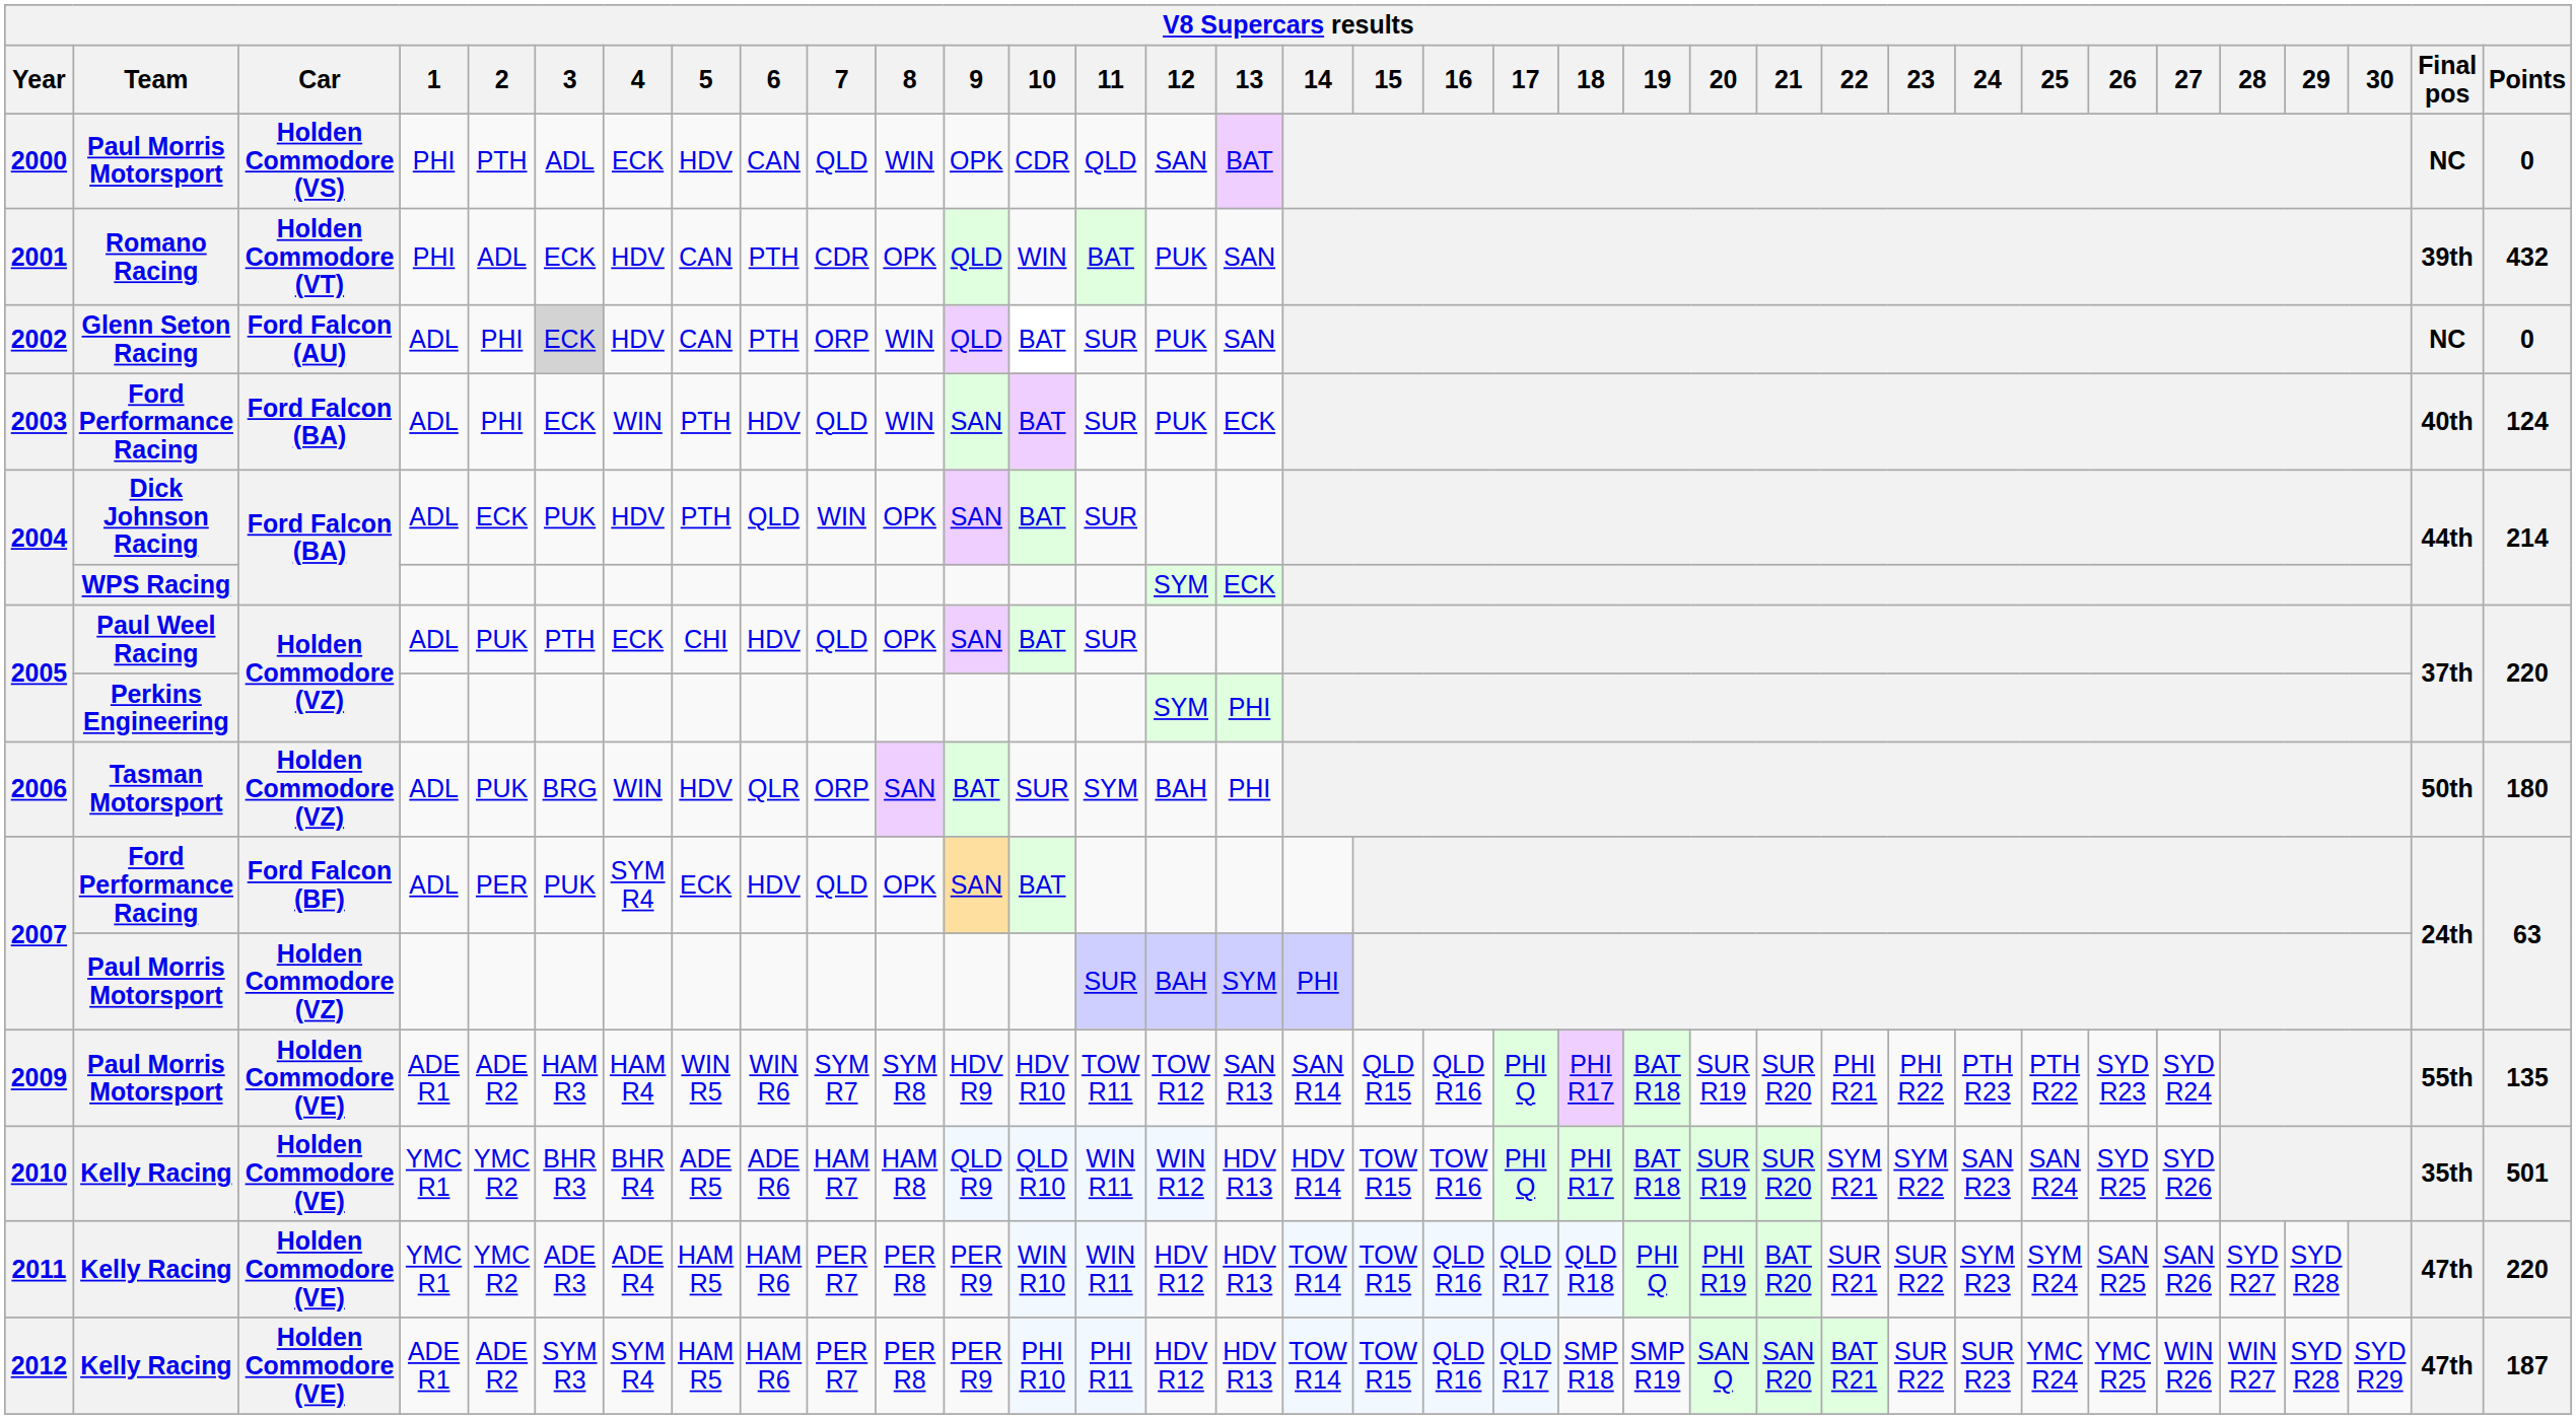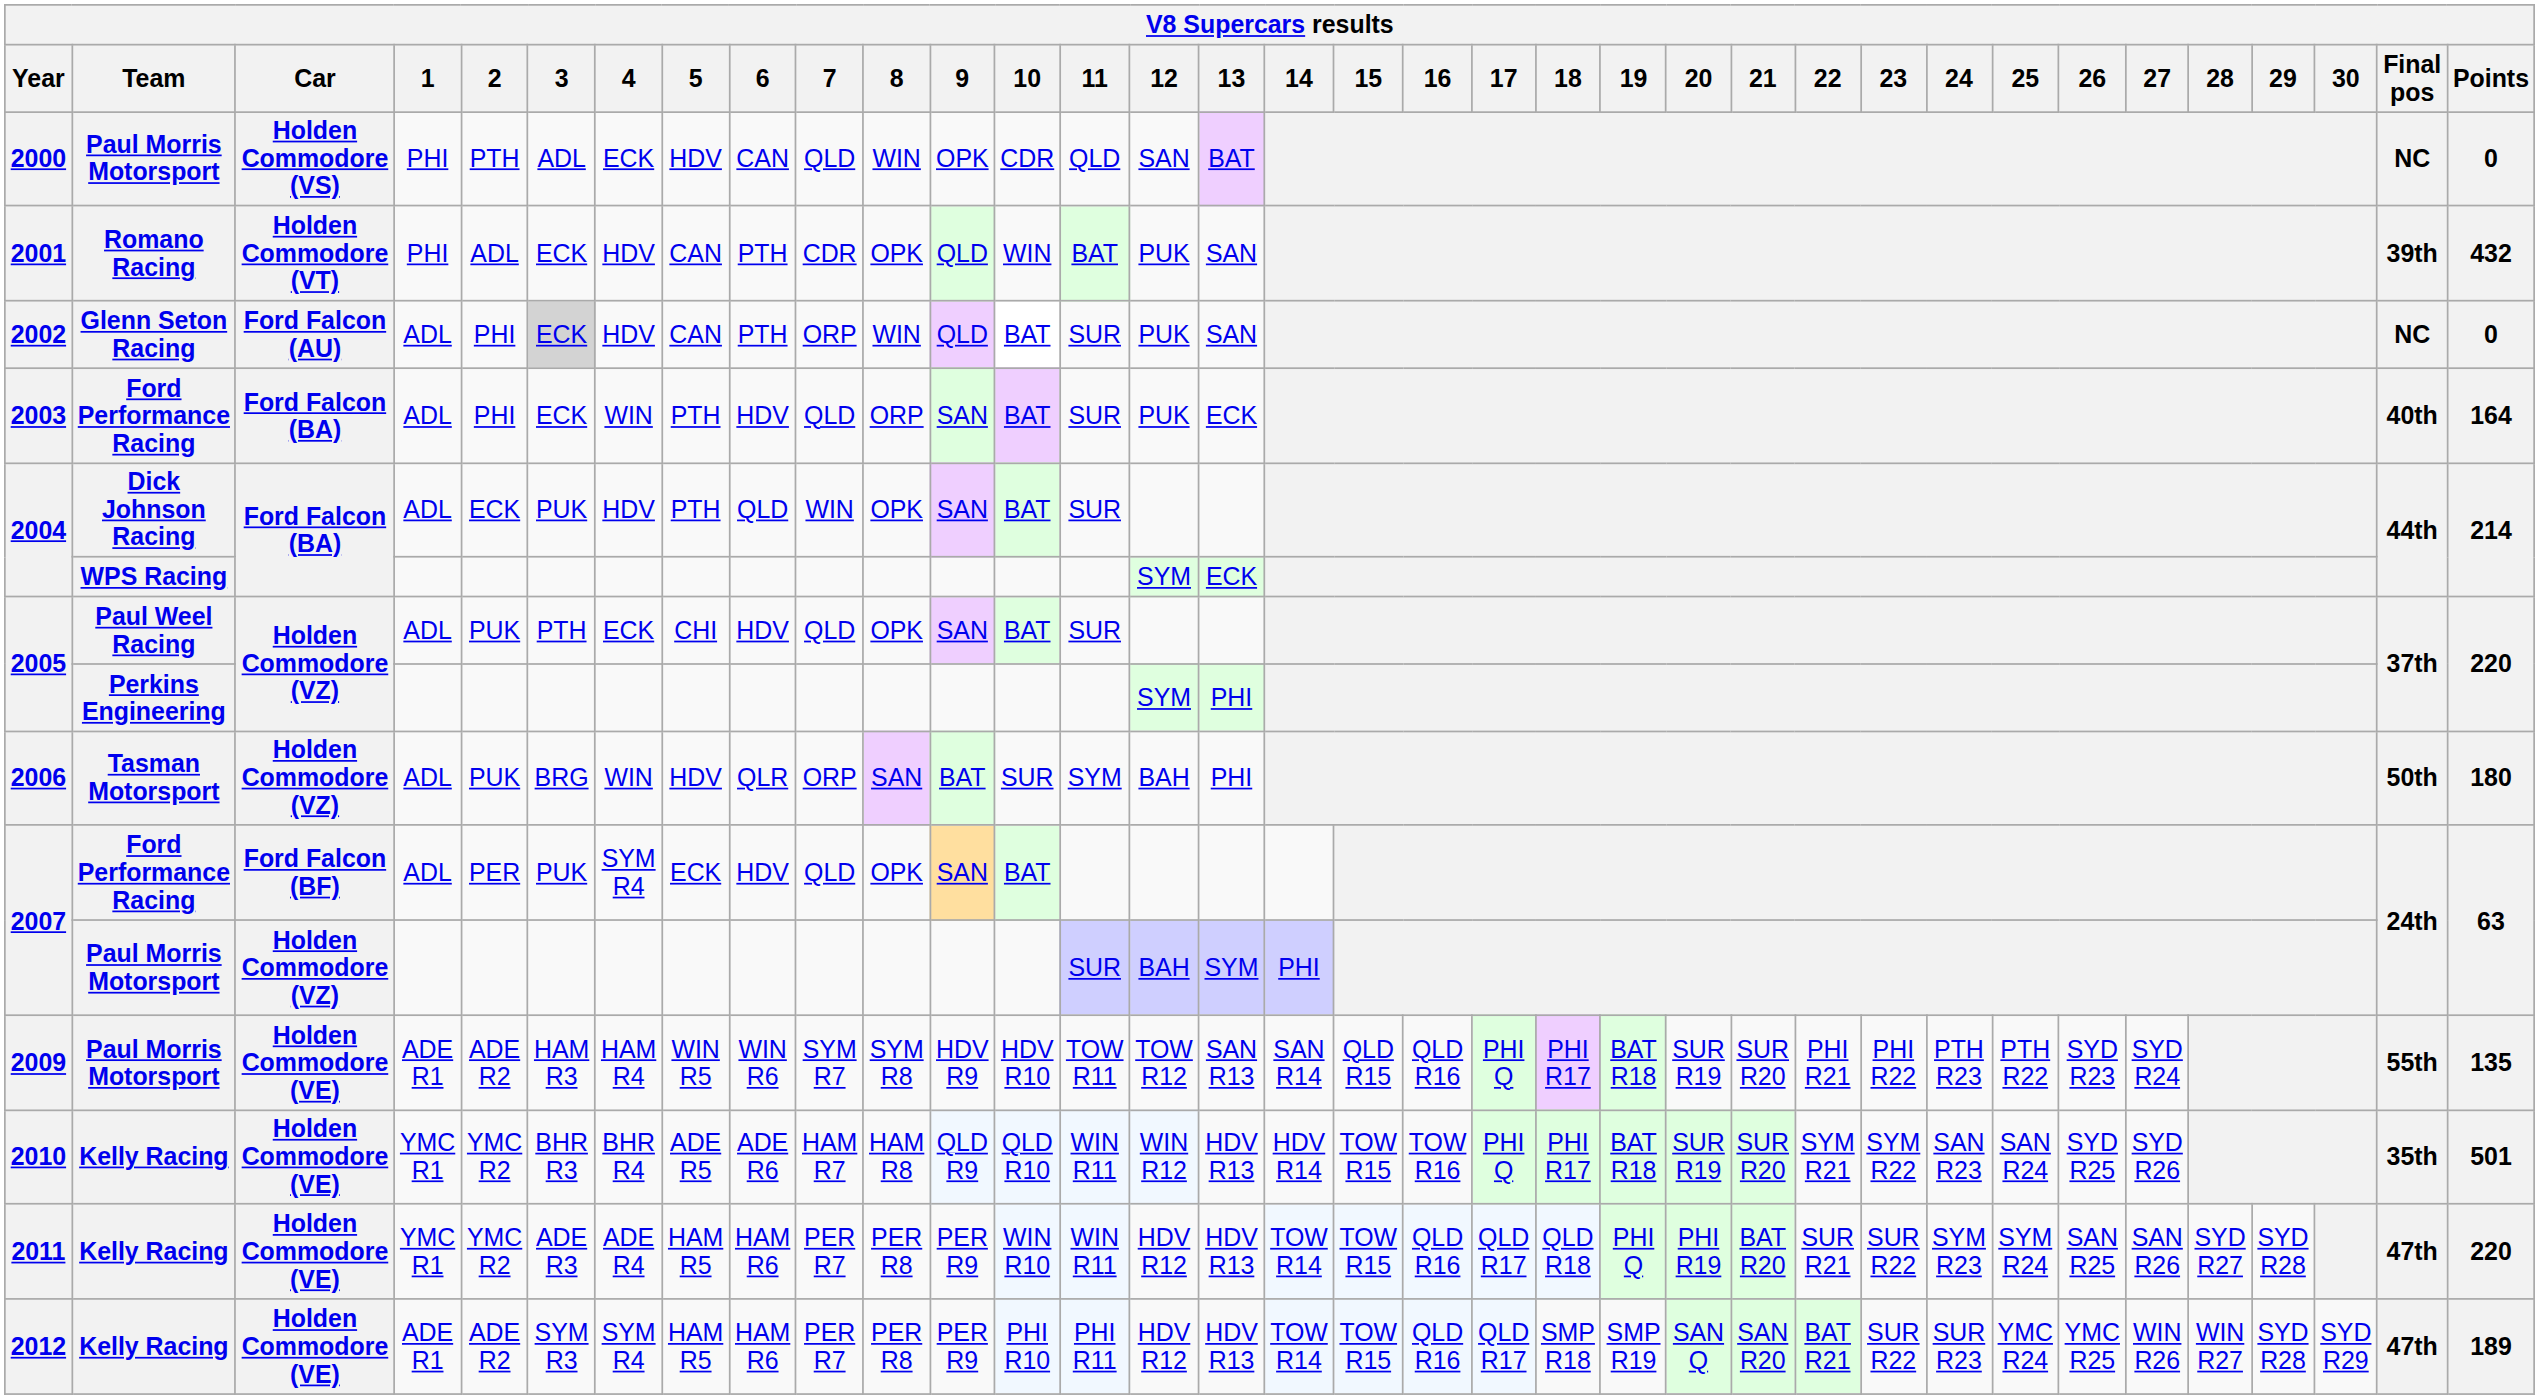2003 | 8: WIN -> ORP
2003 | Points: 124 -> 164
2012 | Points: 187 -> 189
